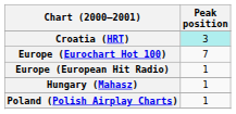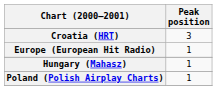Croatia (HRT) | Peak position: paleturquoise background -> no background
- row: Europe (Eurochart Hot 100) | 7
